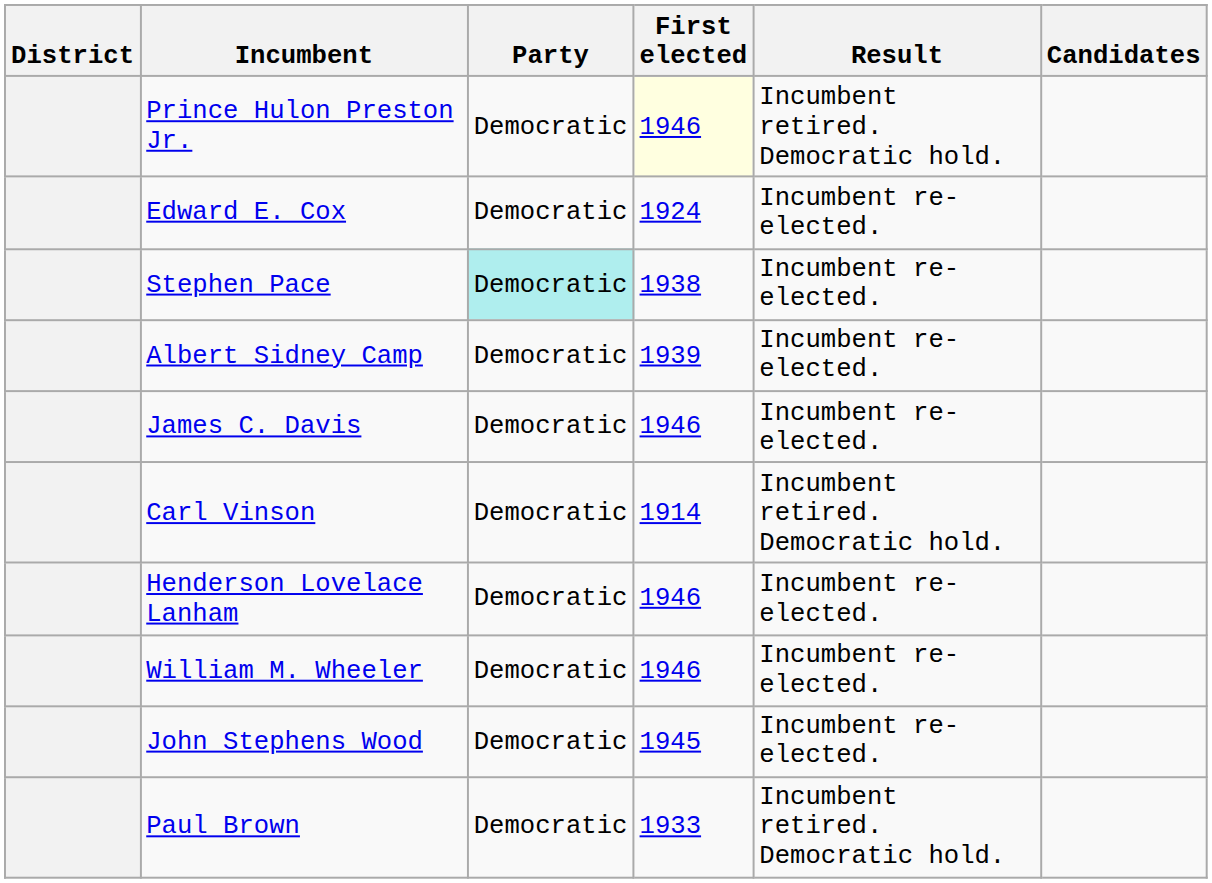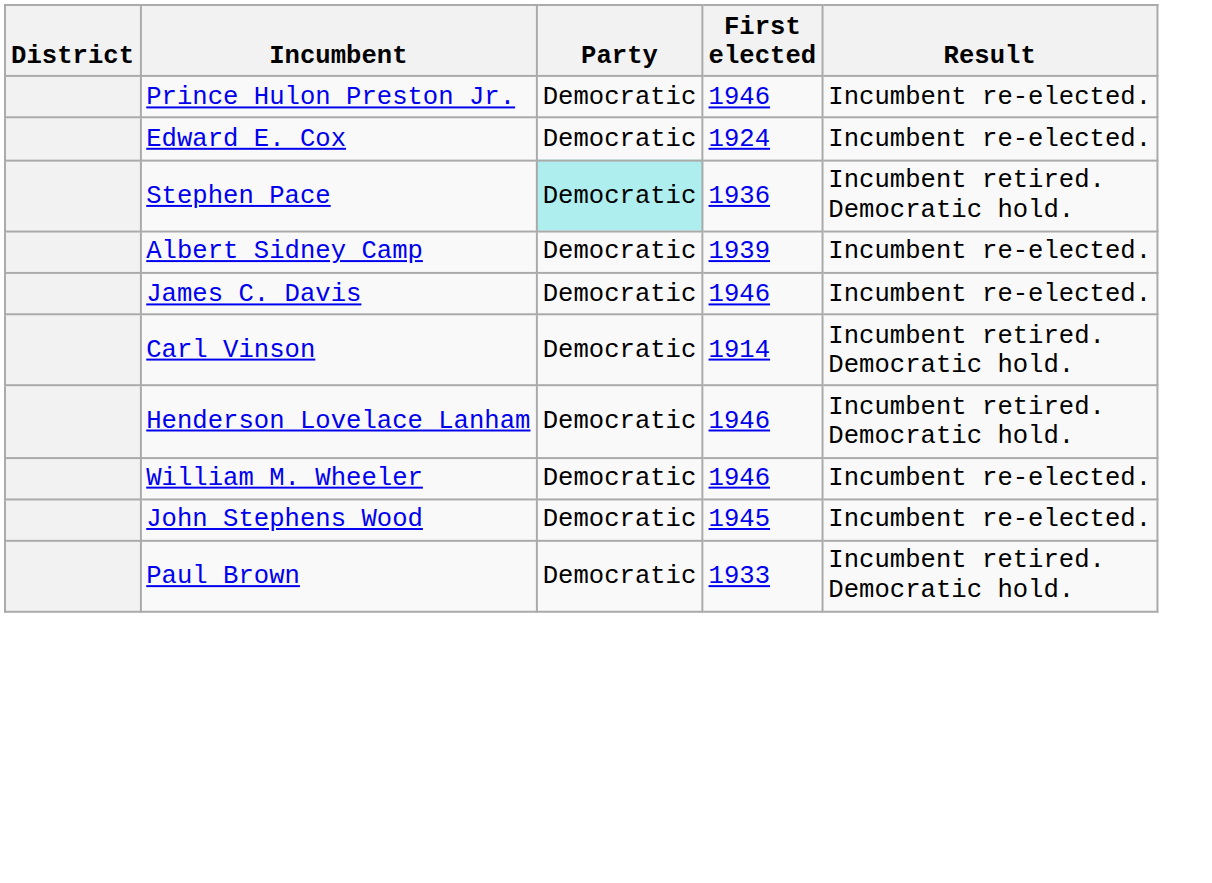- column: Candidates
Prince Hulon Preston Jr. | First elected: lightyellow background -> no background
Prince Hulon Preston Jr. | Result: Incumbent retired. Democratic hold. -> Incumbent re-elected.
Stephen Pace | First elected: 1938 -> 1936
Stephen Pace | Result: Incumbent re-elected. -> Incumbent retired. Democratic hold.
Henderson Lovelace Lanham | Result: Incumbent re-elected. -> Incumbent retired. Democratic hold.
